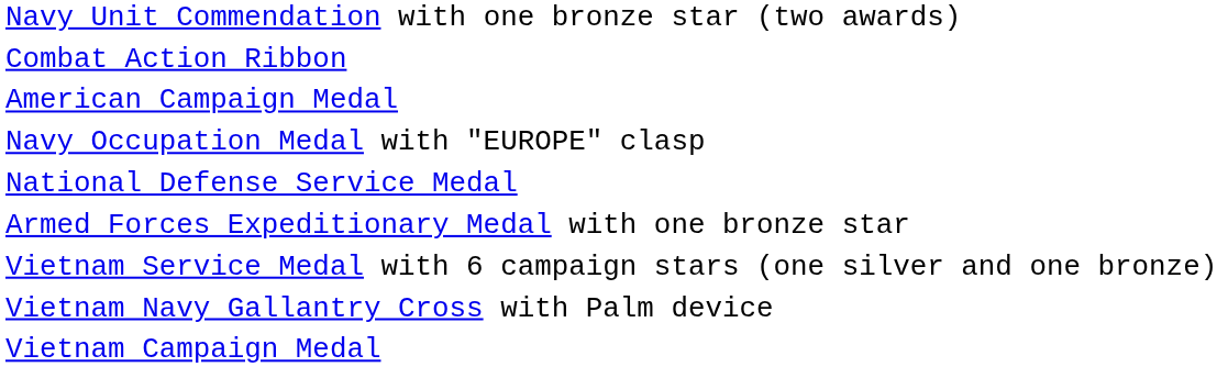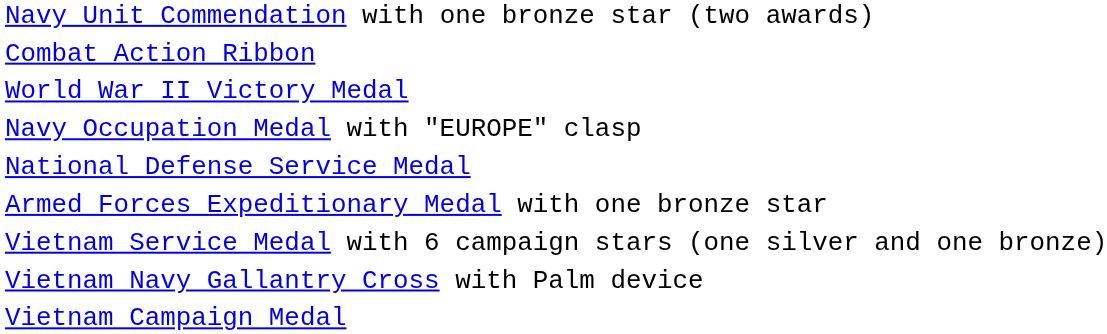- row: American Campaign Medal
+ row: World War II Victory Medal
